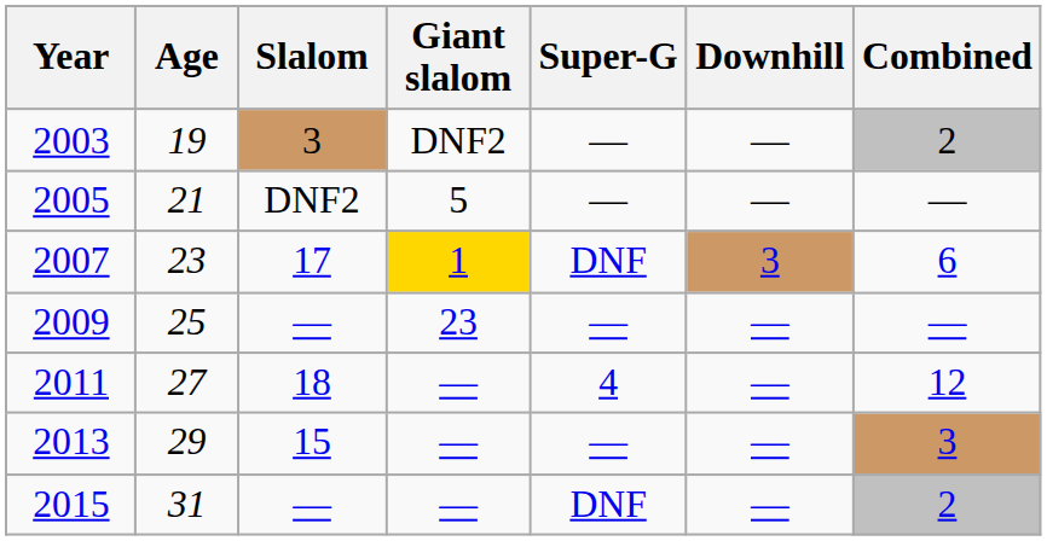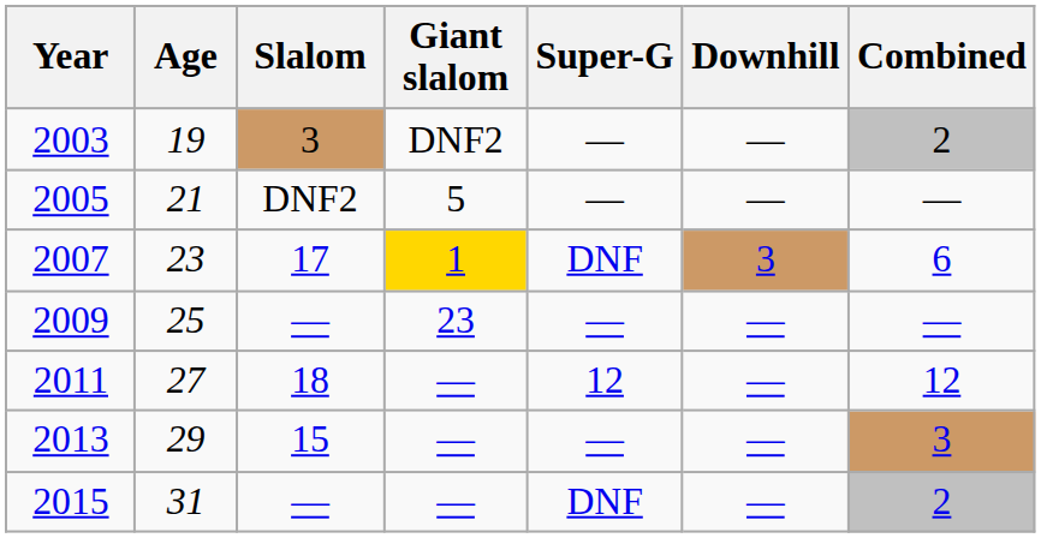2011 | Super-G: 4 -> 12
